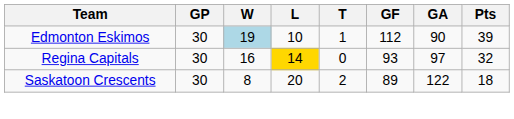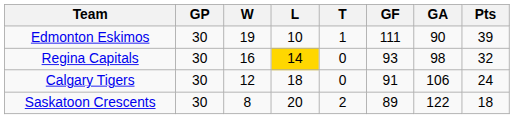Edmonton Eskimos | W: lightblue background -> no background
Edmonton Eskimos | GF: 112 -> 111
Regina Capitals | GA: 97 -> 98
+ row: Calgary Tigers | 30 | 12 | 18 | 0 | 91 | 106 | 24
